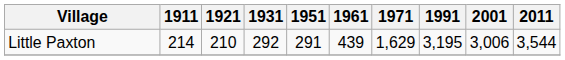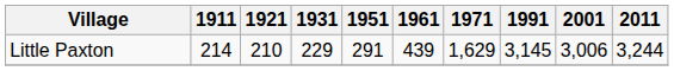Little Paxton | 1931: 292 -> 229
Little Paxton | 1991: 3,195 -> 3,145
Little Paxton | 2011: 3,544 -> 3,244
